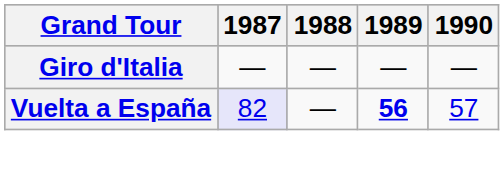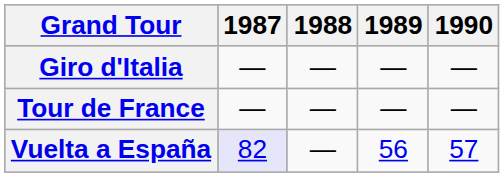+ row: Tour de France | — | — | — | —
Vuelta a España | 1989: bold -> normal
